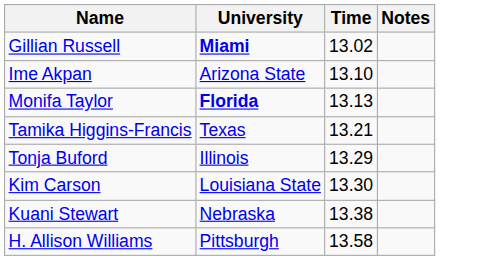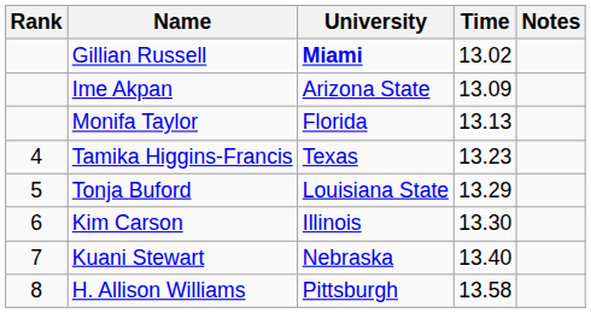+ column: Rank | 4 | 5 | 6 | 7 | 8
Ime Akpan | Time: 13.10 -> 13.09
Monifa Taylor | University: bold -> normal
Tamika Higgins-Francis | Time: 13.21 -> 13.23
Tonja Buford | University: Illinois -> Louisiana State
Kim Carson | University: Louisiana State -> Illinois
Kuani Stewart | Time: 13.38 -> 13.40
